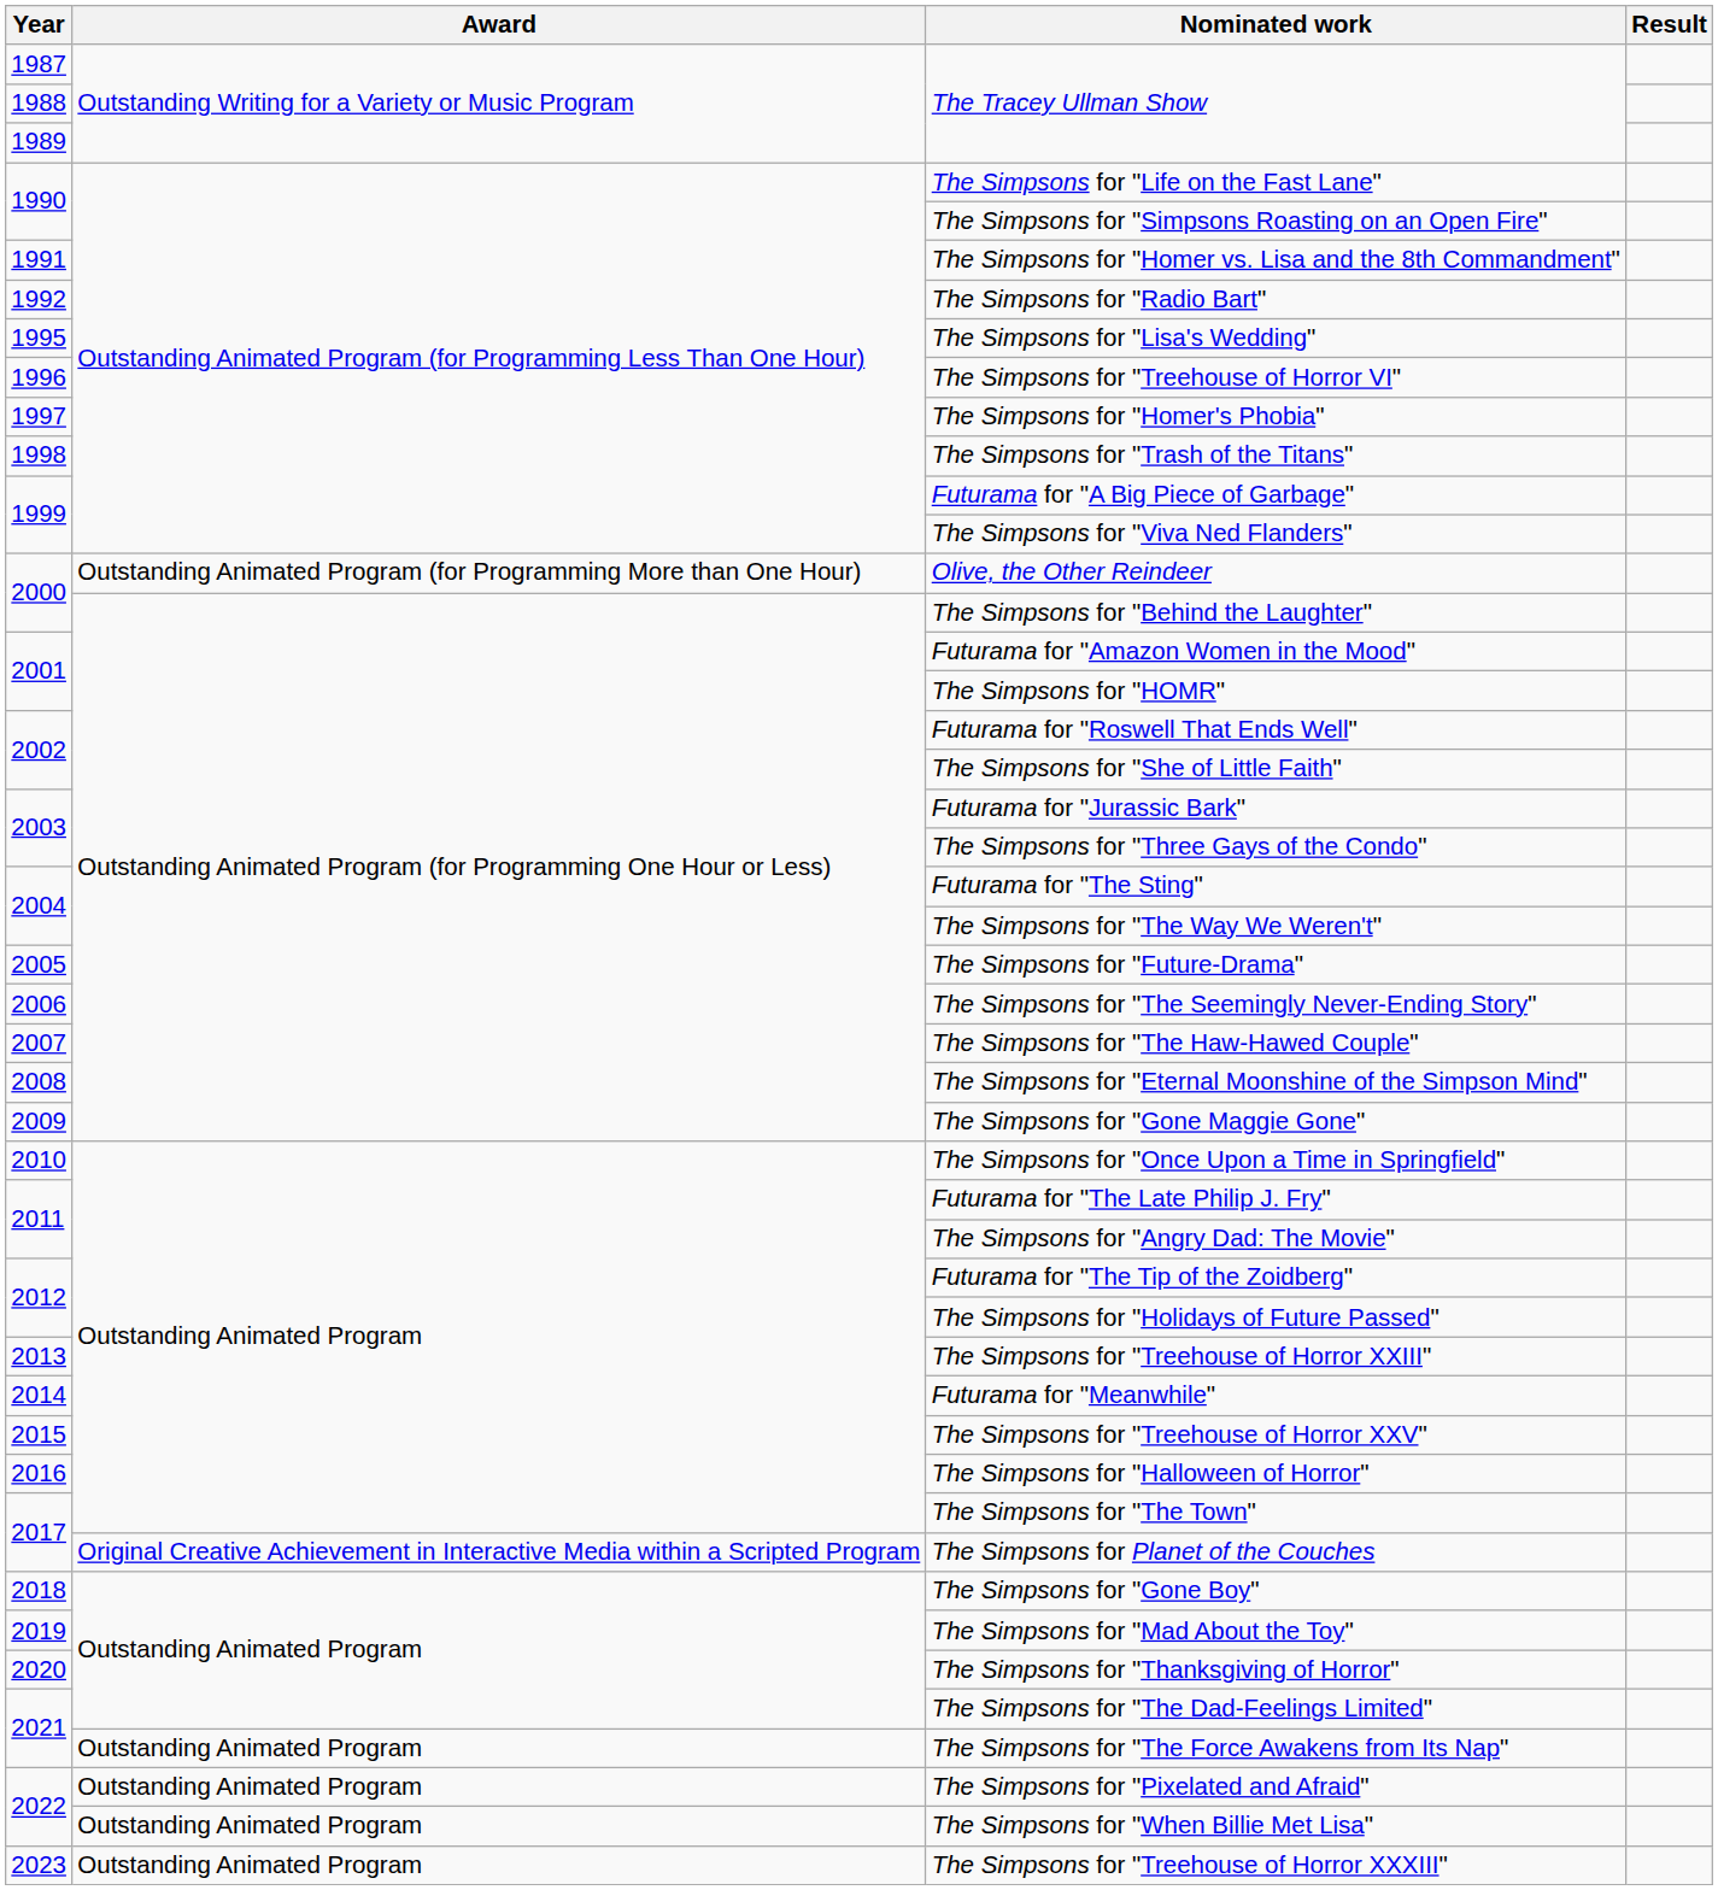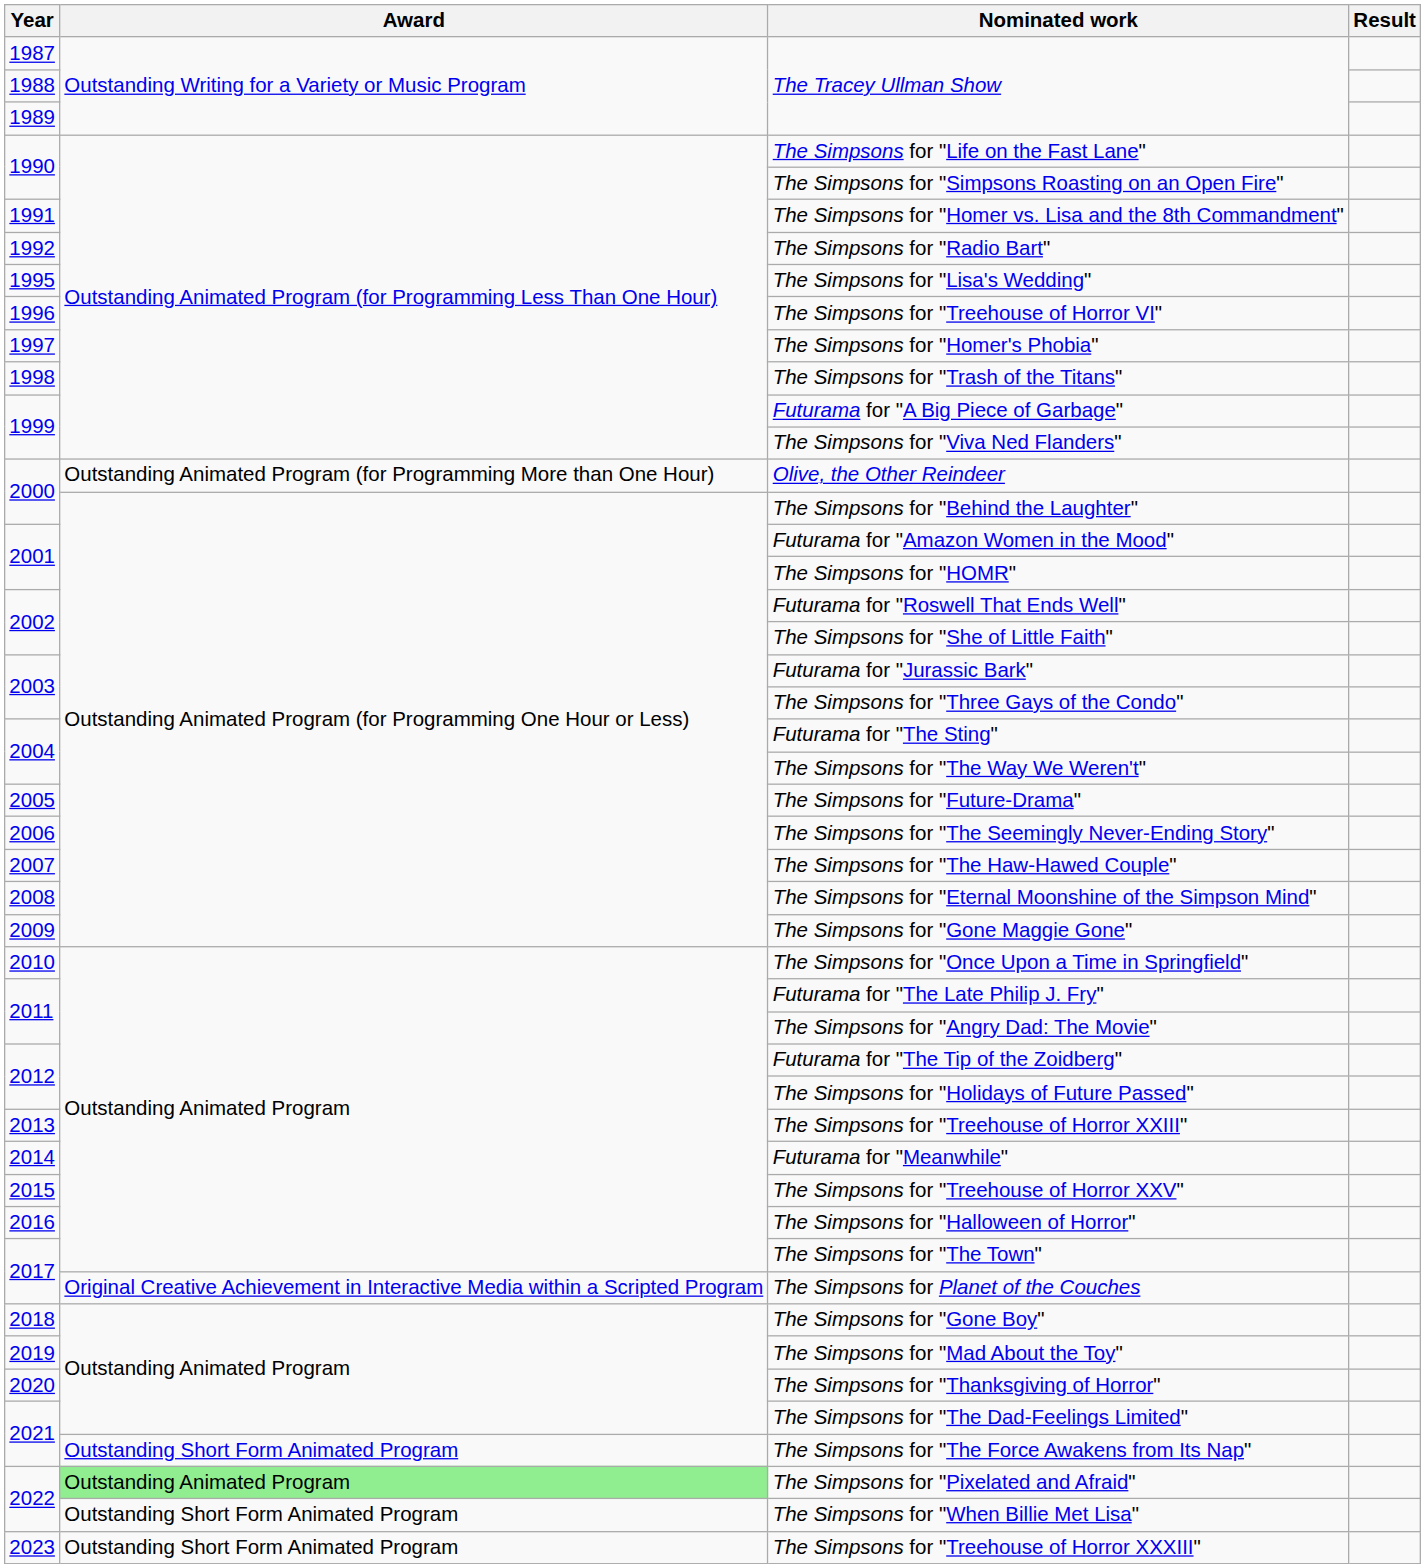The Simpsons for "The Force Awakens from Its Nap" | Award: Outstanding Animated Program -> Outstanding Short Form Animated Program
The Simpsons for "Pixelated and Afraid" | Award: no background -> lightgreen background
The Simpsons for "When Billie Met Lisa" | Award: Outstanding Animated Program -> Outstanding Short Form Animated Program
The Simpsons for "Treehouse of Horror XXXIII" | Award: Outstanding Animated Program -> Outstanding Short Form Animated Program
